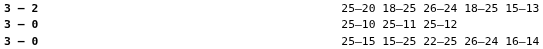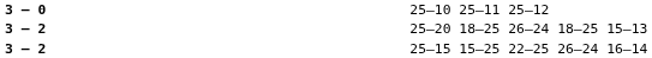rows swapped: 25–10 25–11 25–12 <-> 25–20 18–25 26–24 18–25 15–13
25–15 15–25 22–25 26–24 16–14 | column 2: 3 – 0 -> 3 – 2
